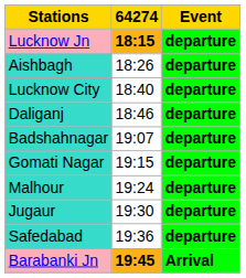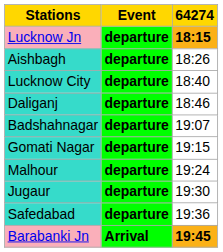columns swapped: Event <-> 64274
